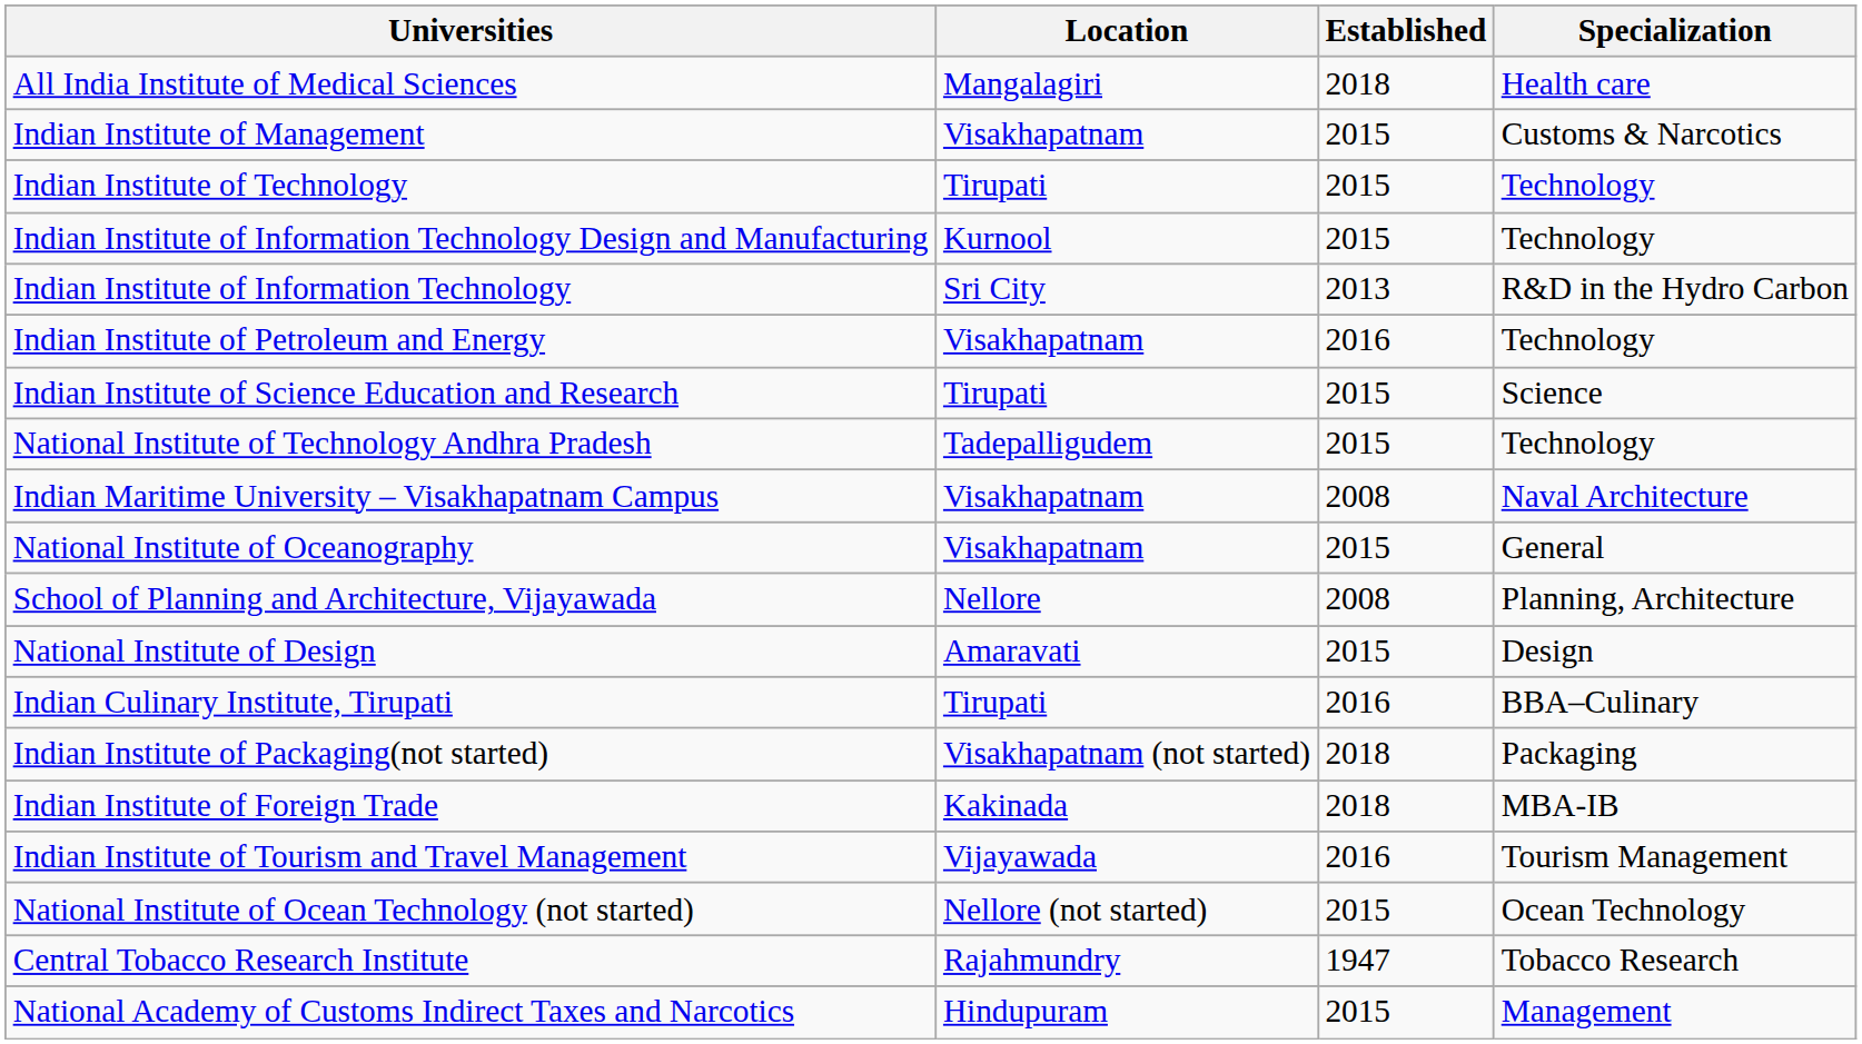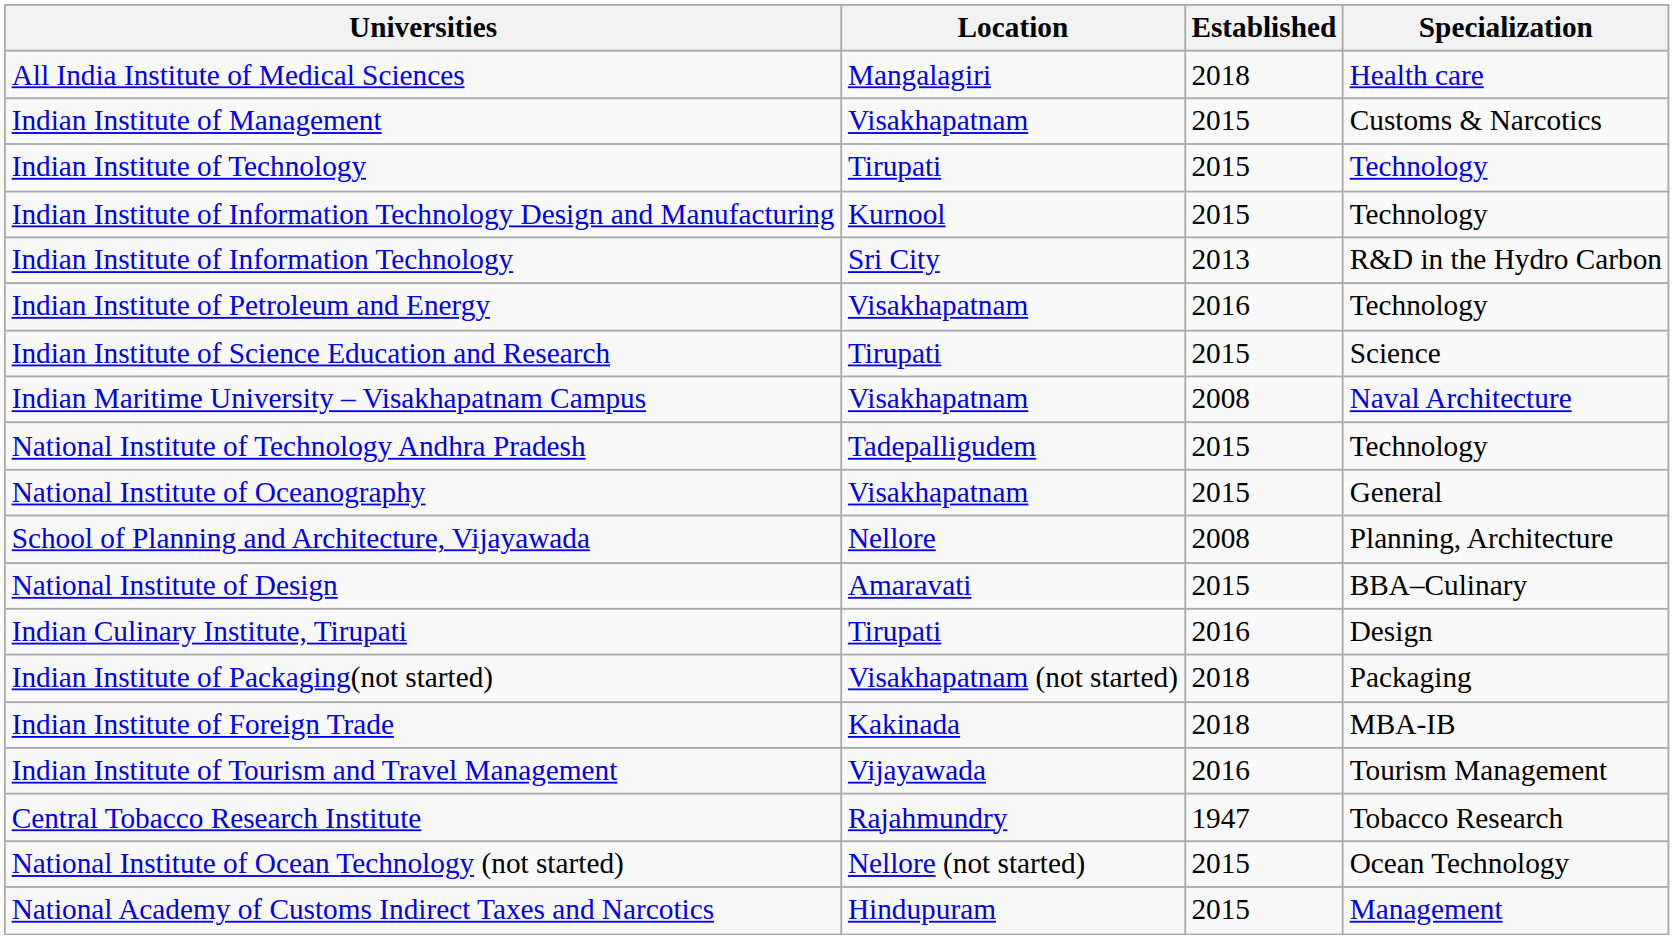rows swapped: Indian Maritime University – Visakhapatnam Campus <-> National Institute of Technology Andhra Pradesh
National Institute of Design | Specialization: Design -> BBA–Culinary
Indian Culinary Institute, Tirupati | Specialization: BBA–Culinary -> Design
rows swapped: National Institute of Ocean Technology (not started) <-> Central Tobacco Research Institute
